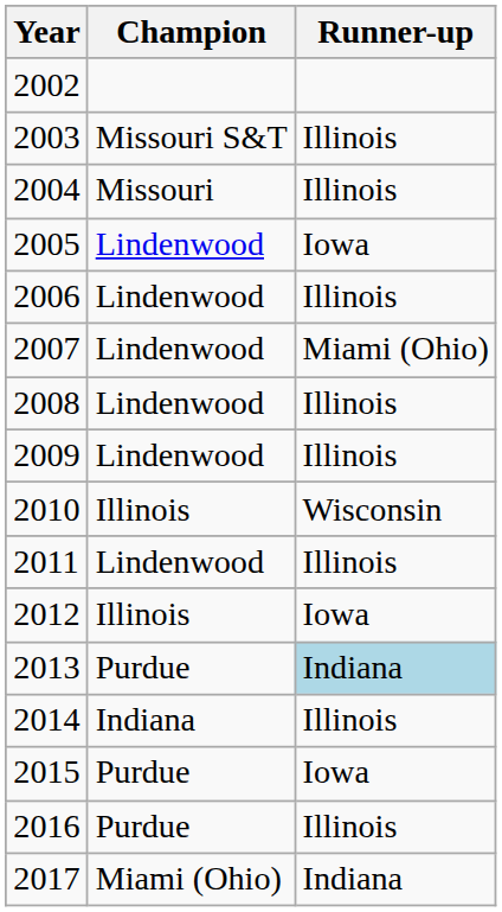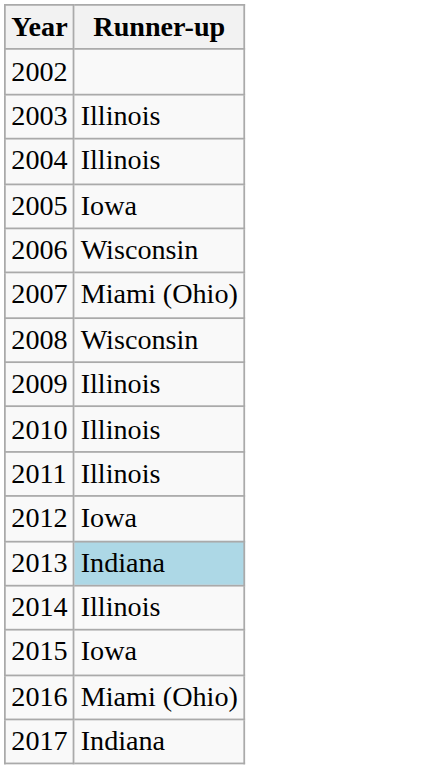- column: Champion | Missouri S&T | Missouri | Lindenwood | Lindenwood | Lindenwood | Lindenwood | Lindenwood | Illinois | Lindenwood | Illinois | Purdue | Indiana | Purdue | Purdue | Miami (Ohio)
2006 | Runner-up: Illinois -> Wisconsin
2008 | Runner-up: Illinois -> Wisconsin
2010 | Runner-up: Wisconsin -> Illinois
2016 | Runner-up: Illinois -> Miami (Ohio)
